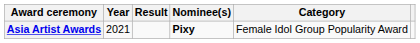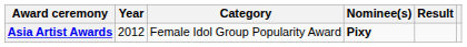columns swapped: Category <-> Result
Asia Artist Awards | Year: 2021 -> 2012
